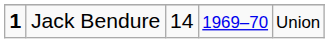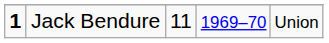Jack Bendure | column 3: 14 -> 11
